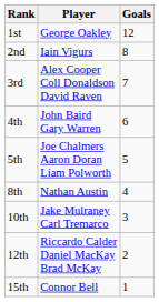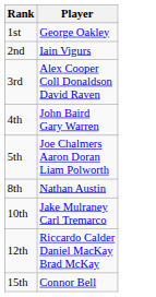- column: Goals | 12 | 8 | 7 | 6 | 5 | 4 | 3 | 2 | 1
